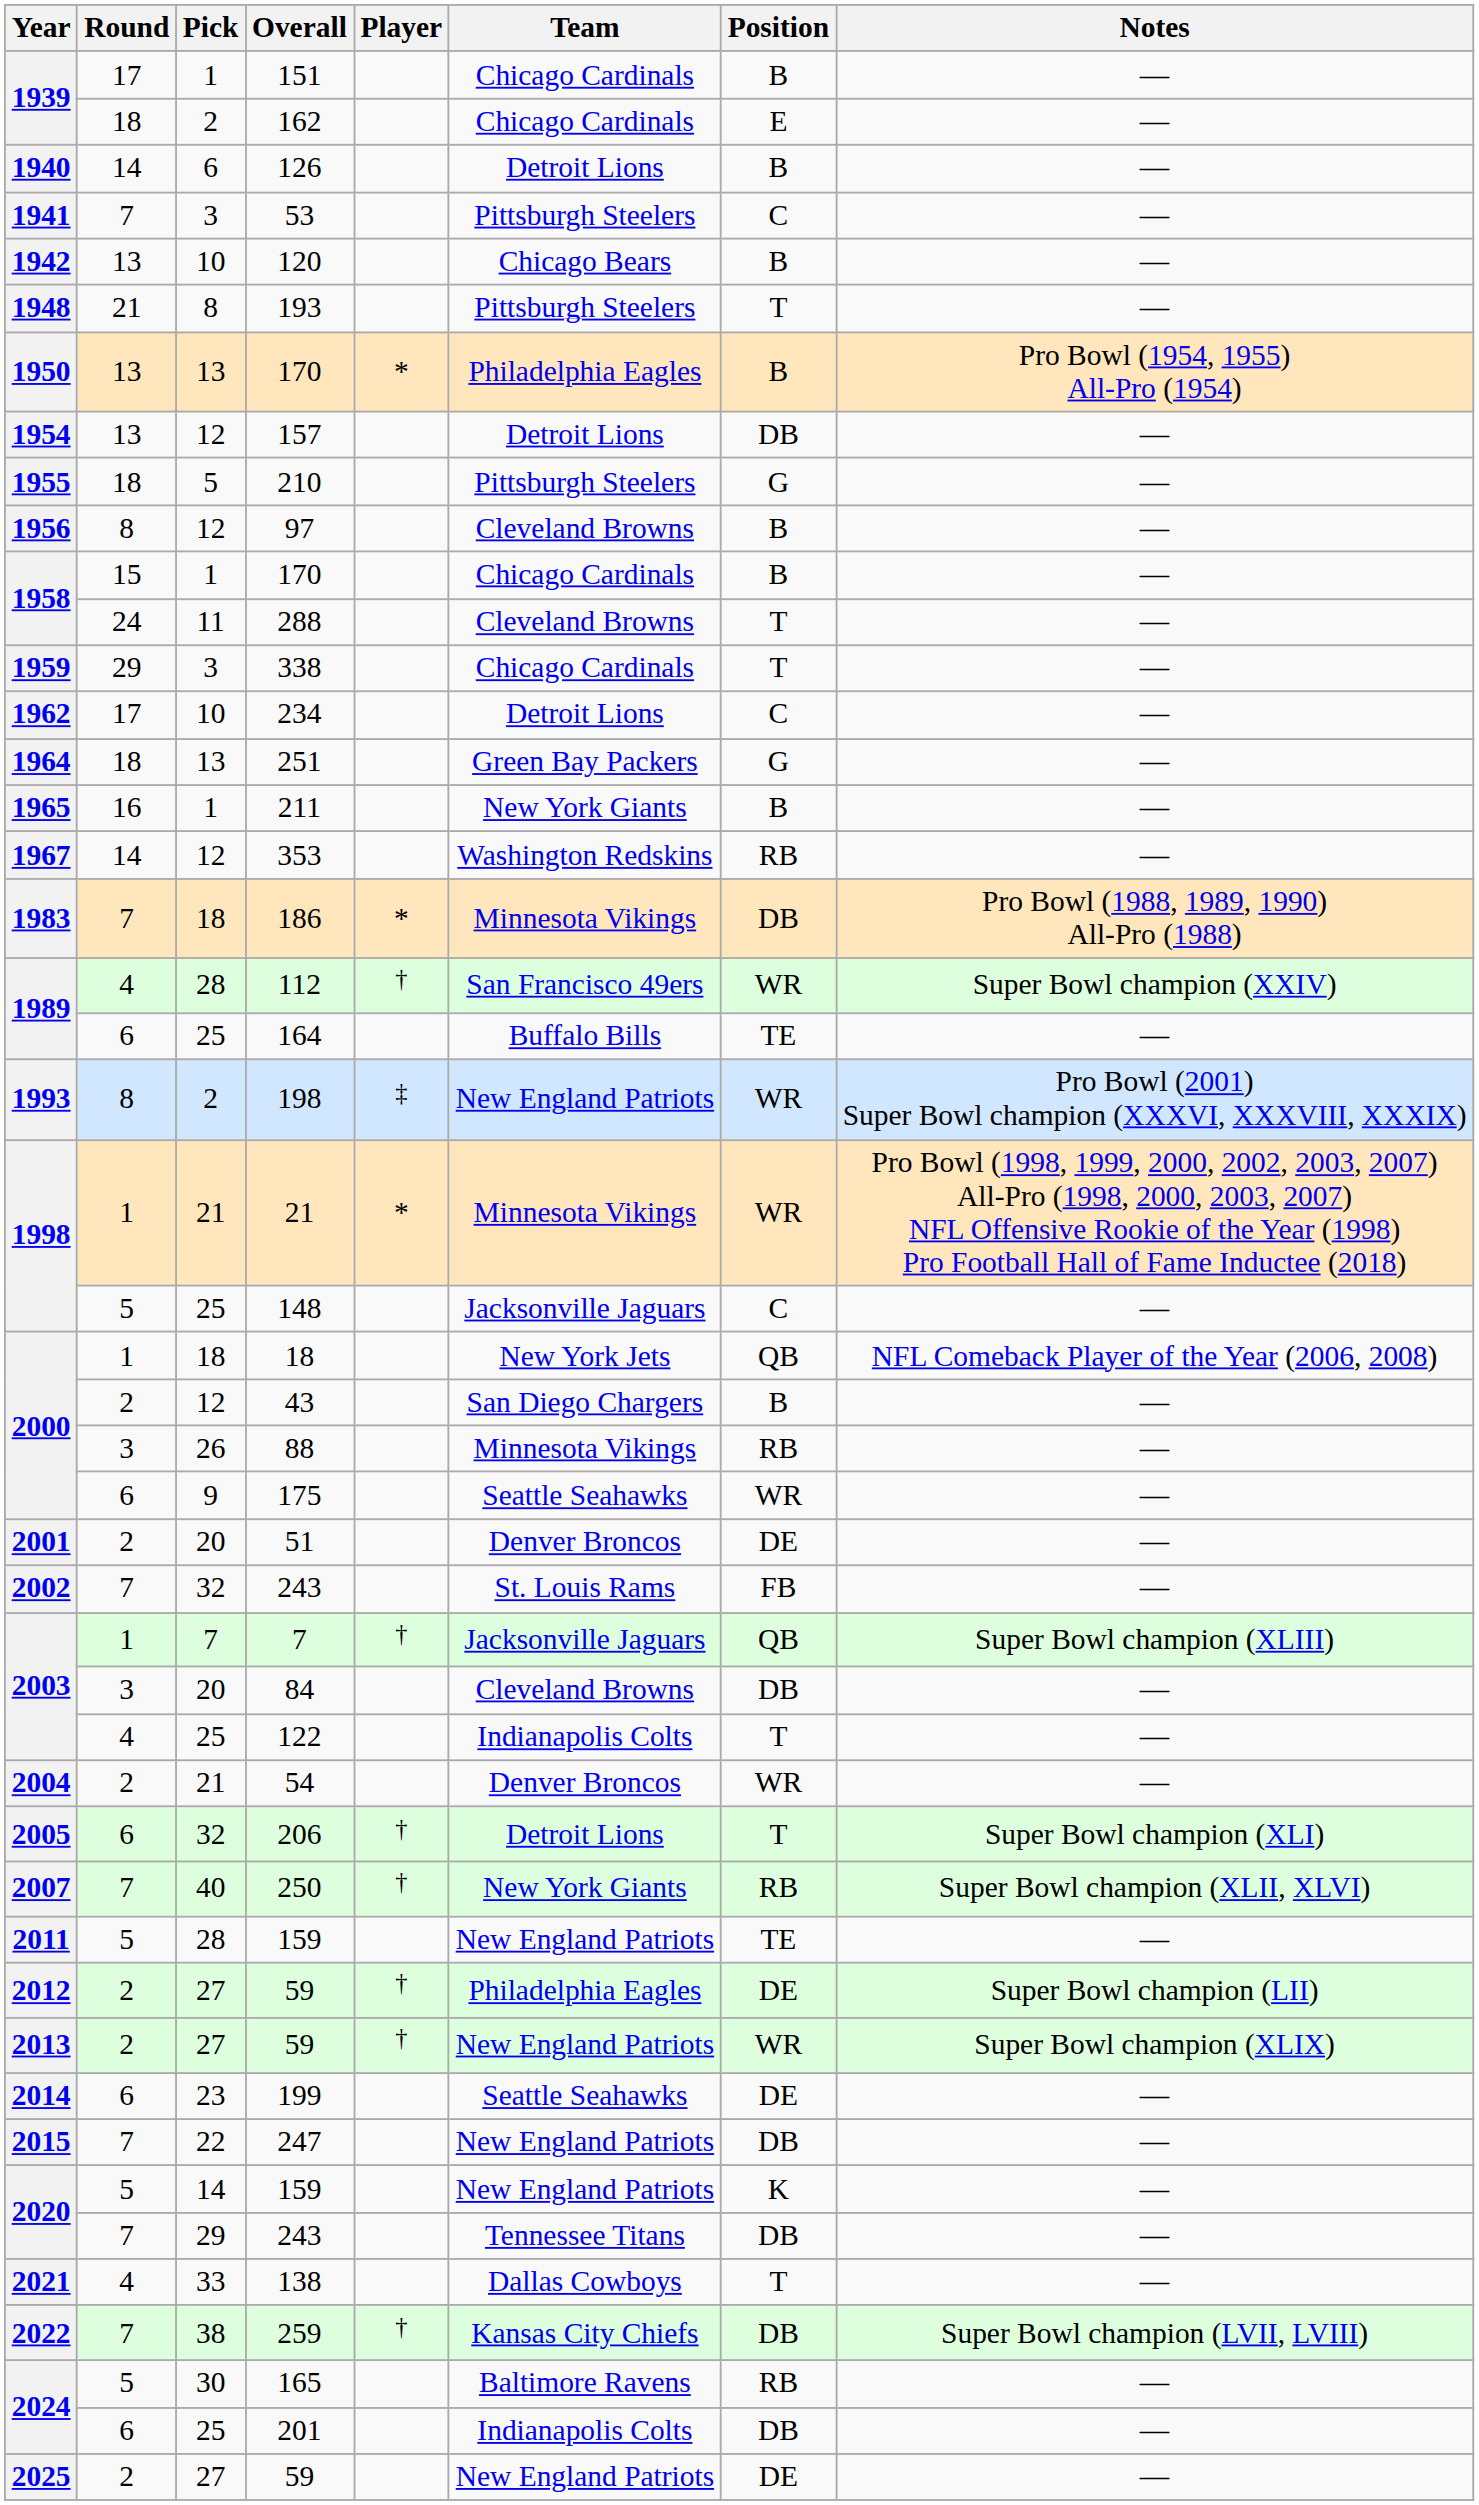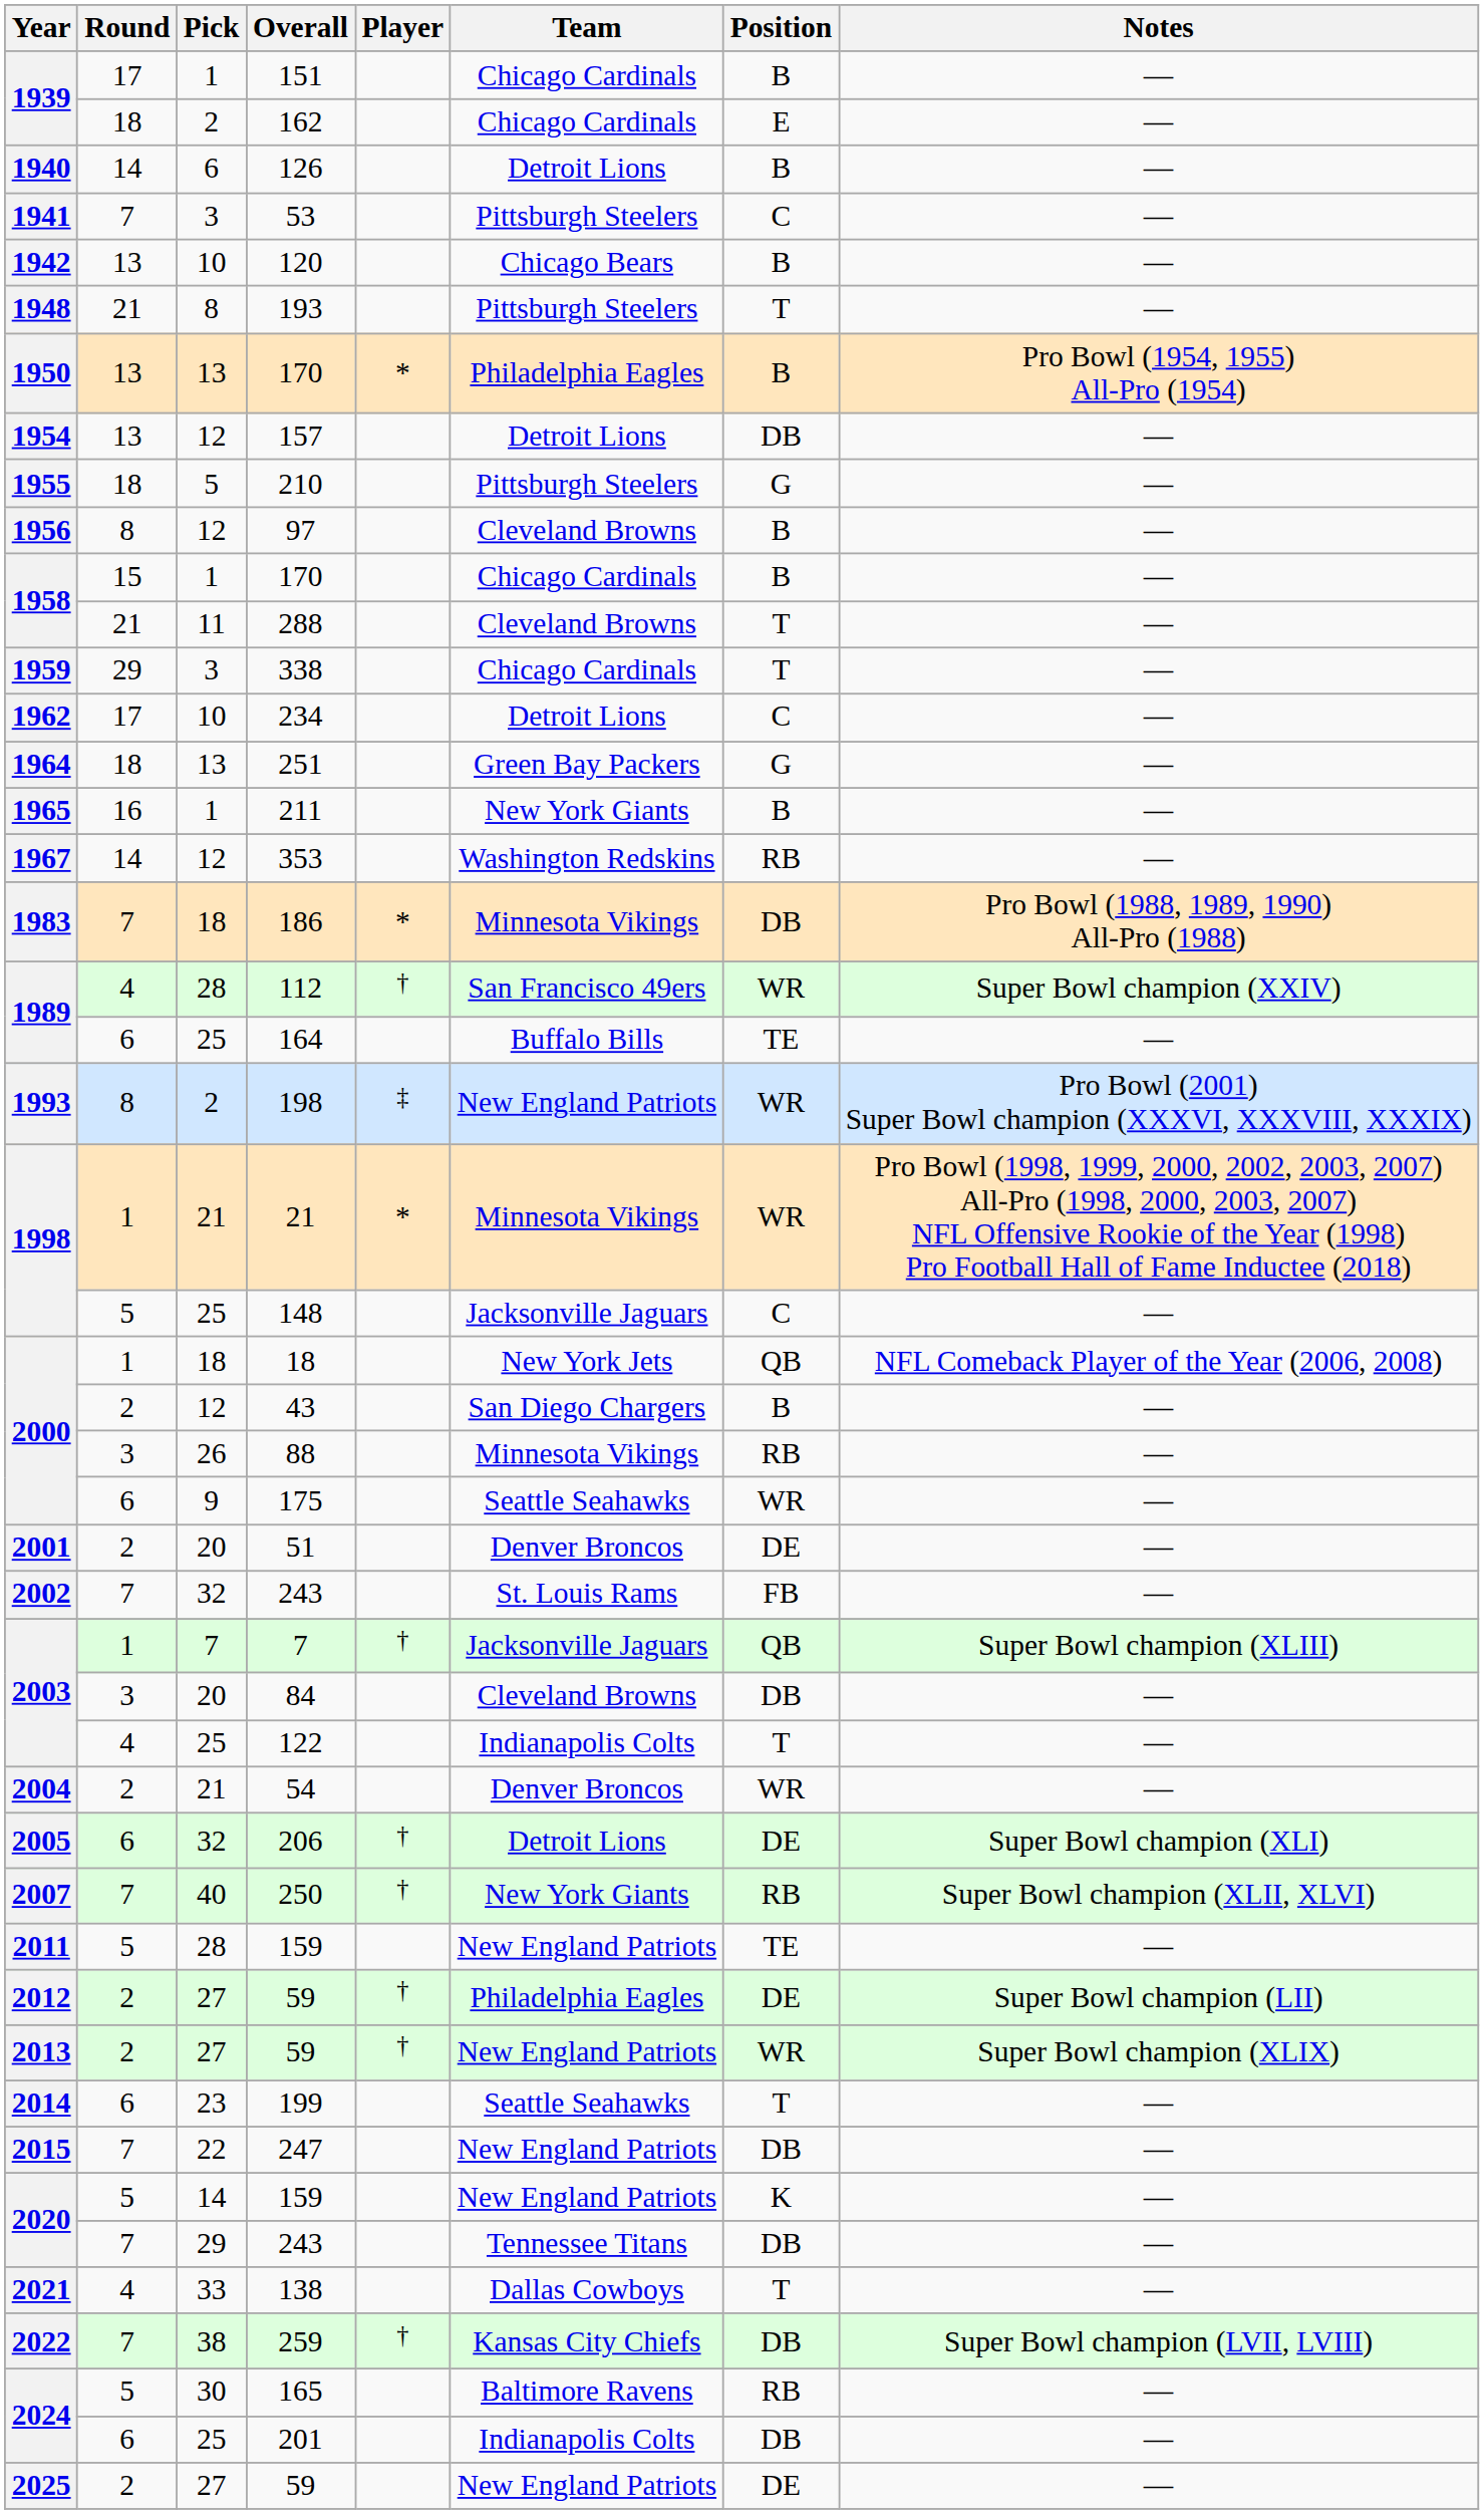288 | Round: 24 -> 21
206 | Position: T -> DE
199 | Position: DE -> T
